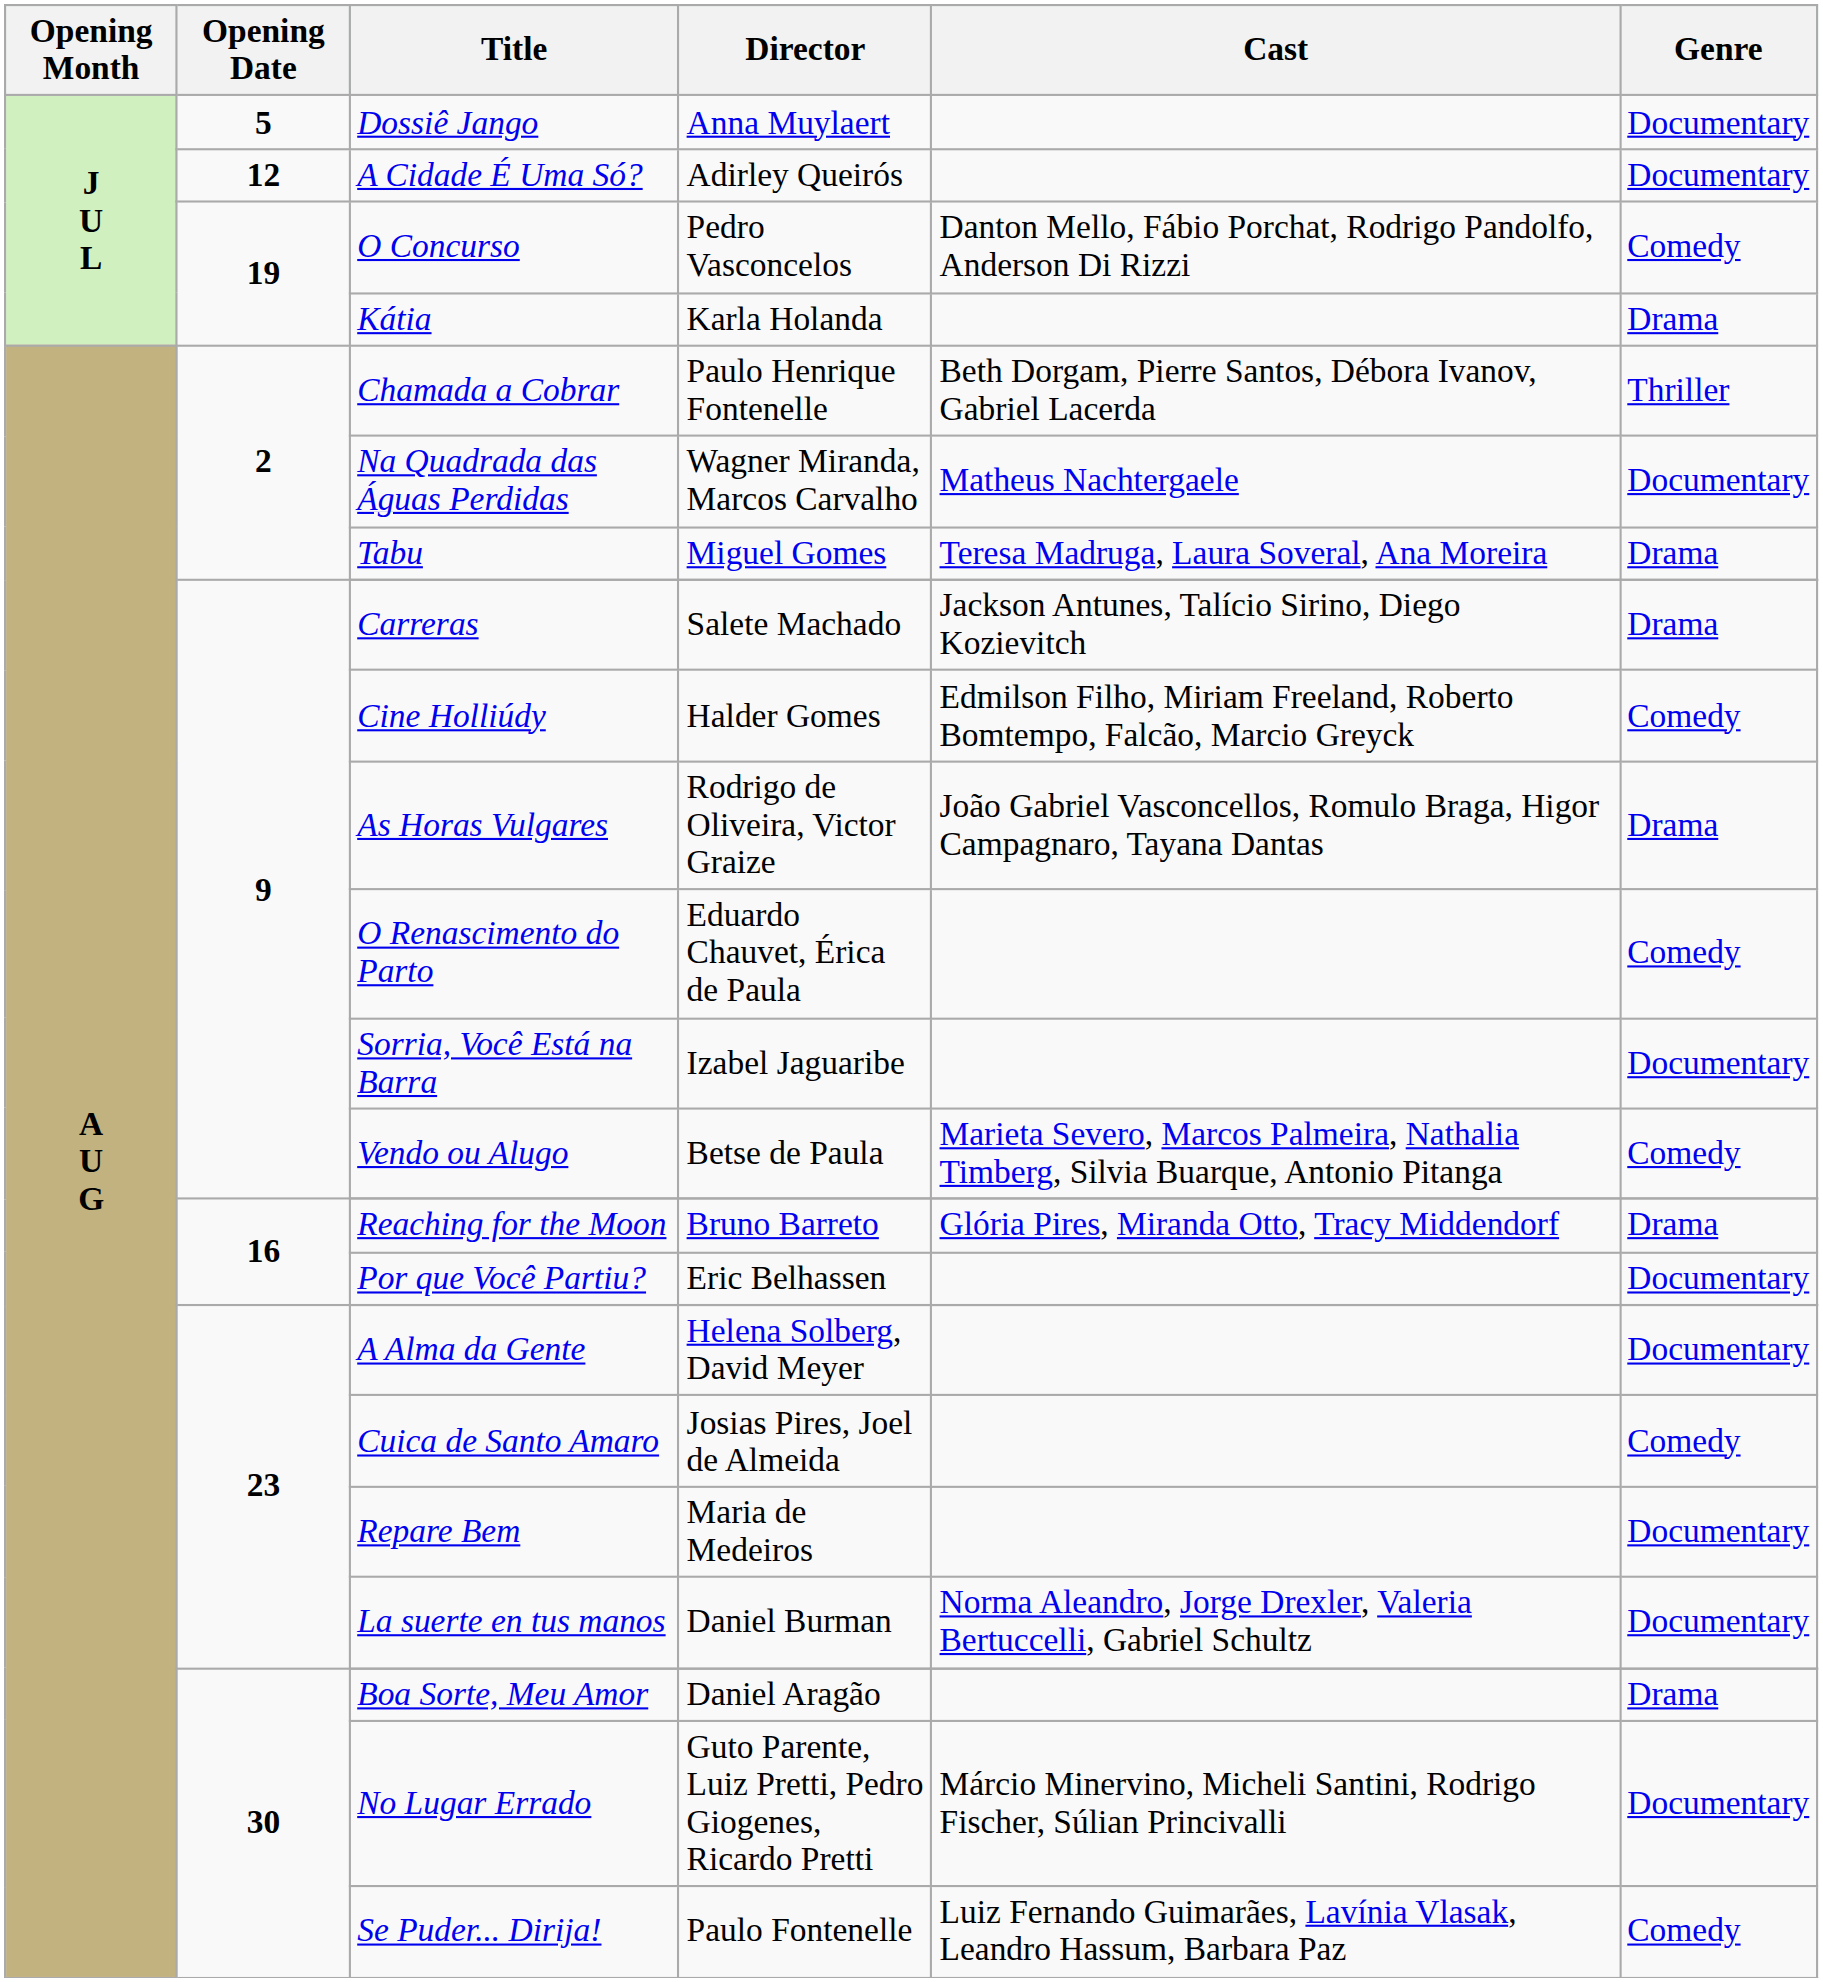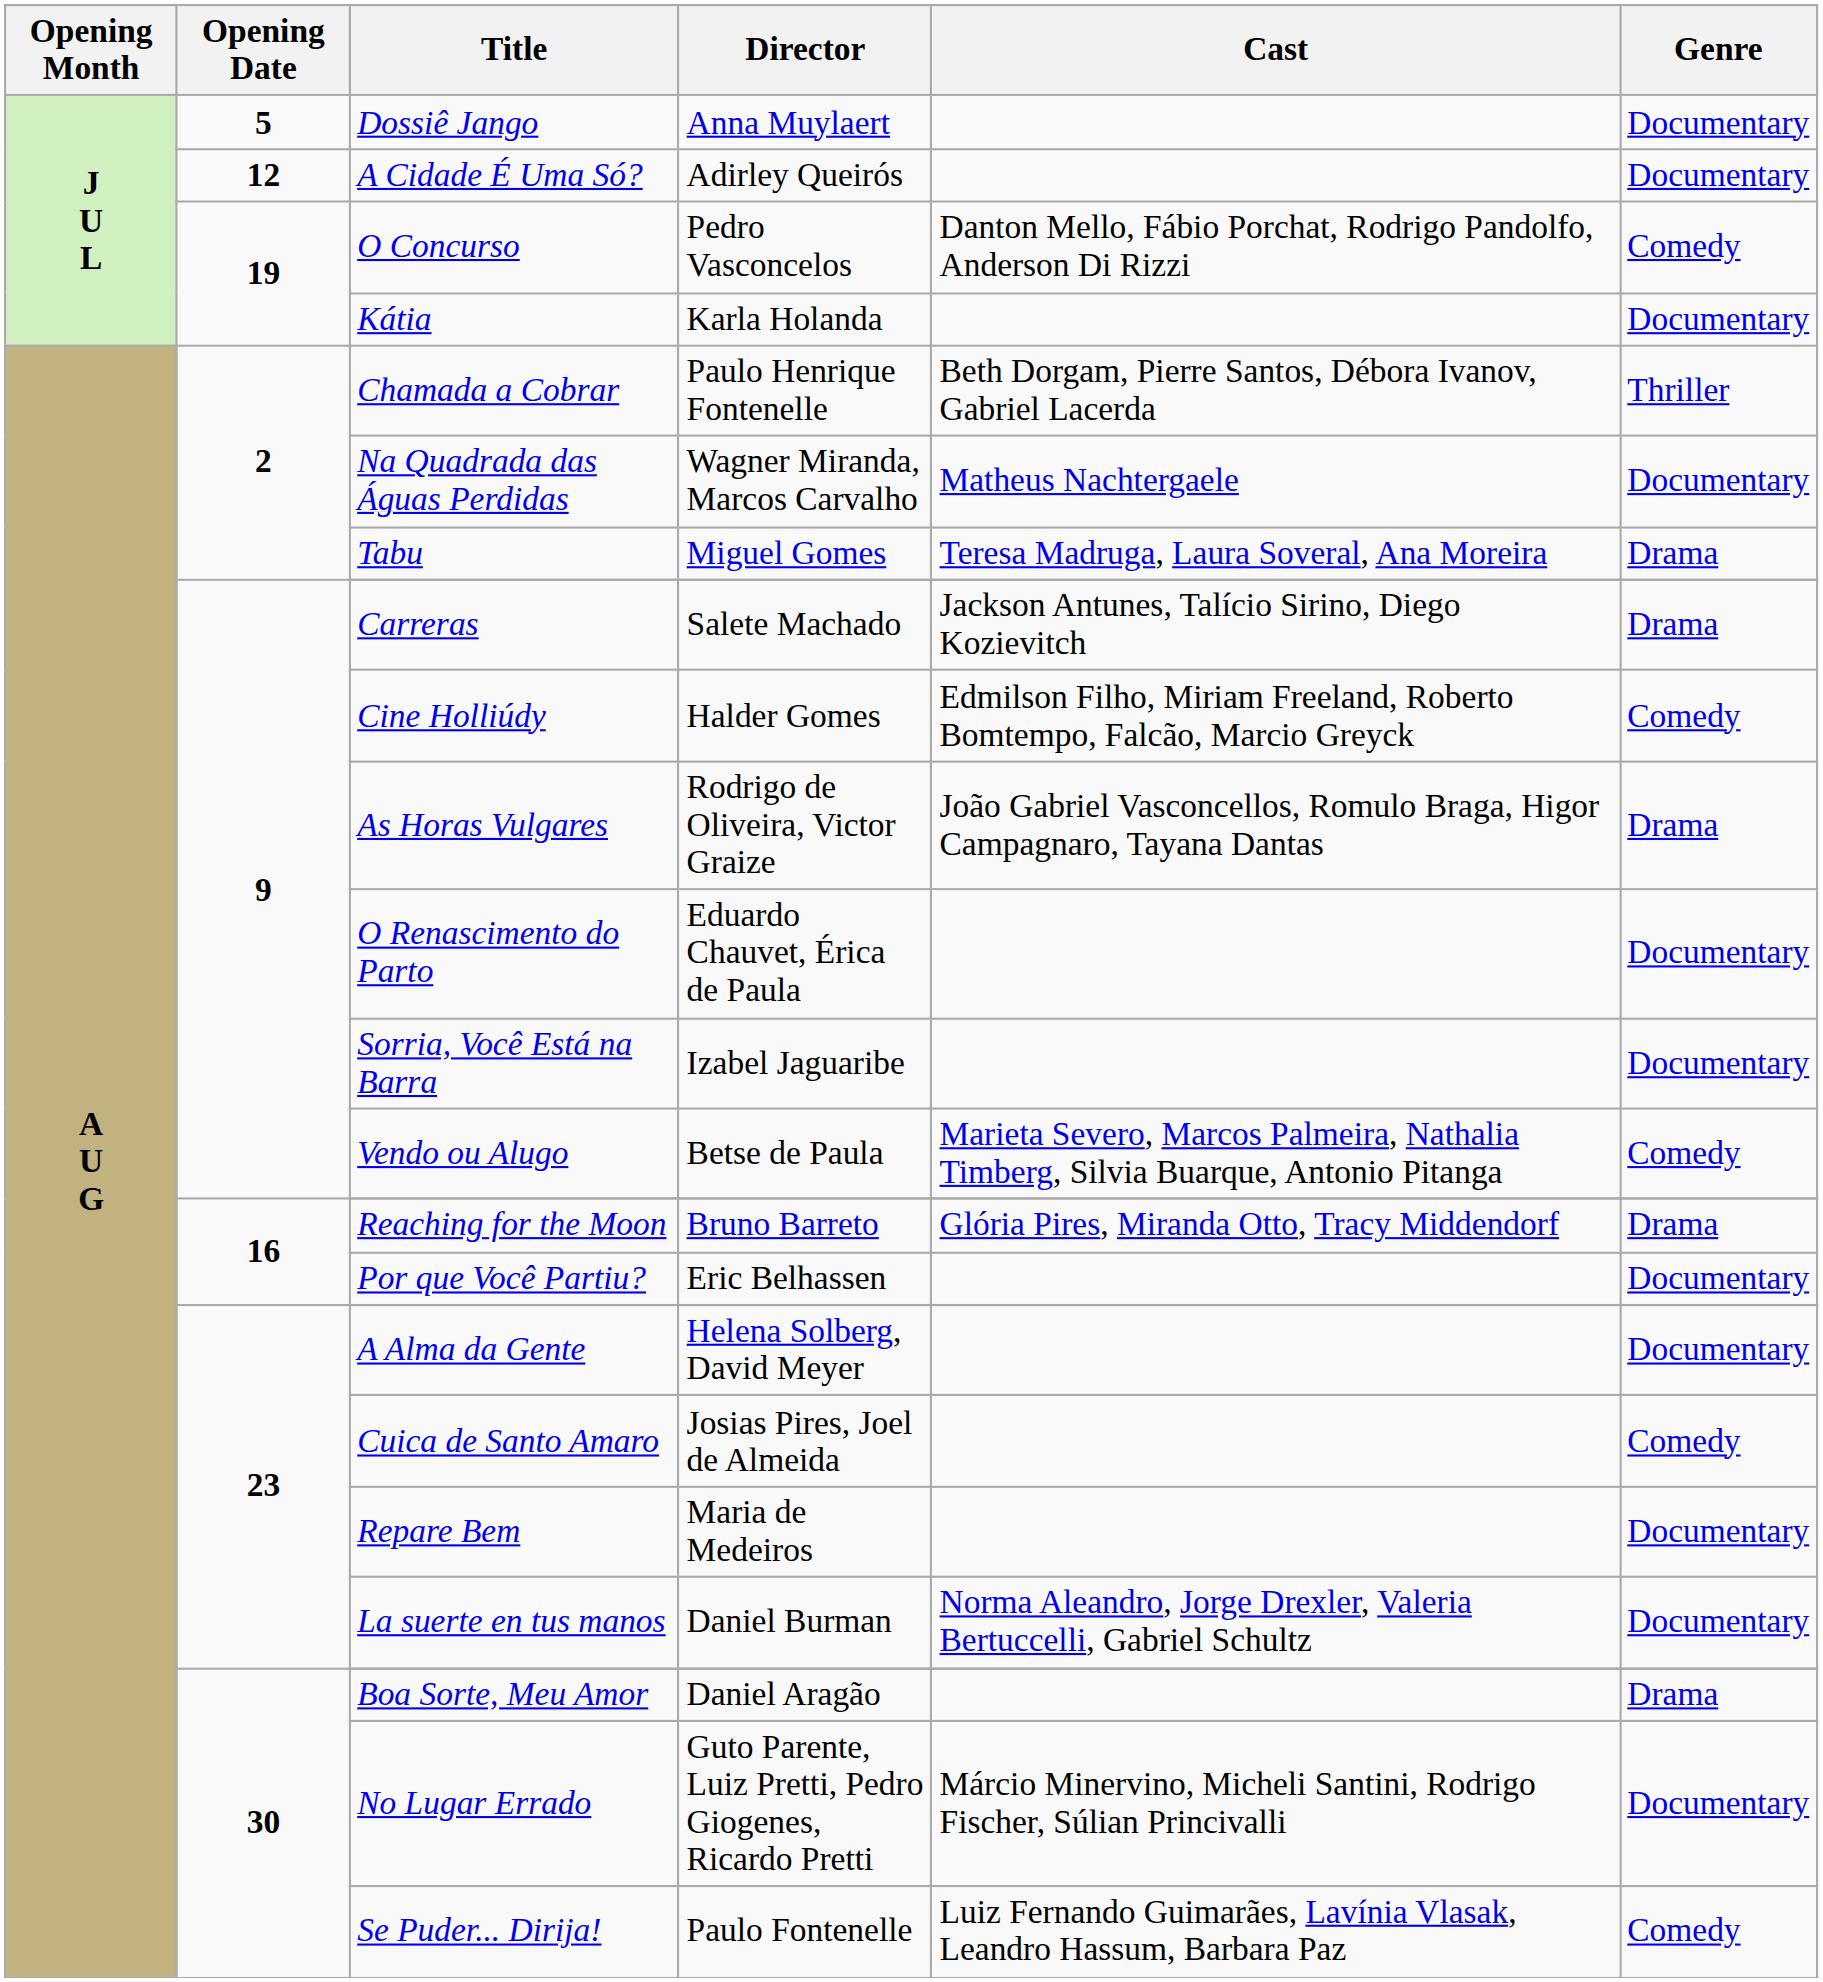Kátia | Genre: Drama -> Documentary
O Renascimento do Parto | Genre: Comedy -> Documentary
